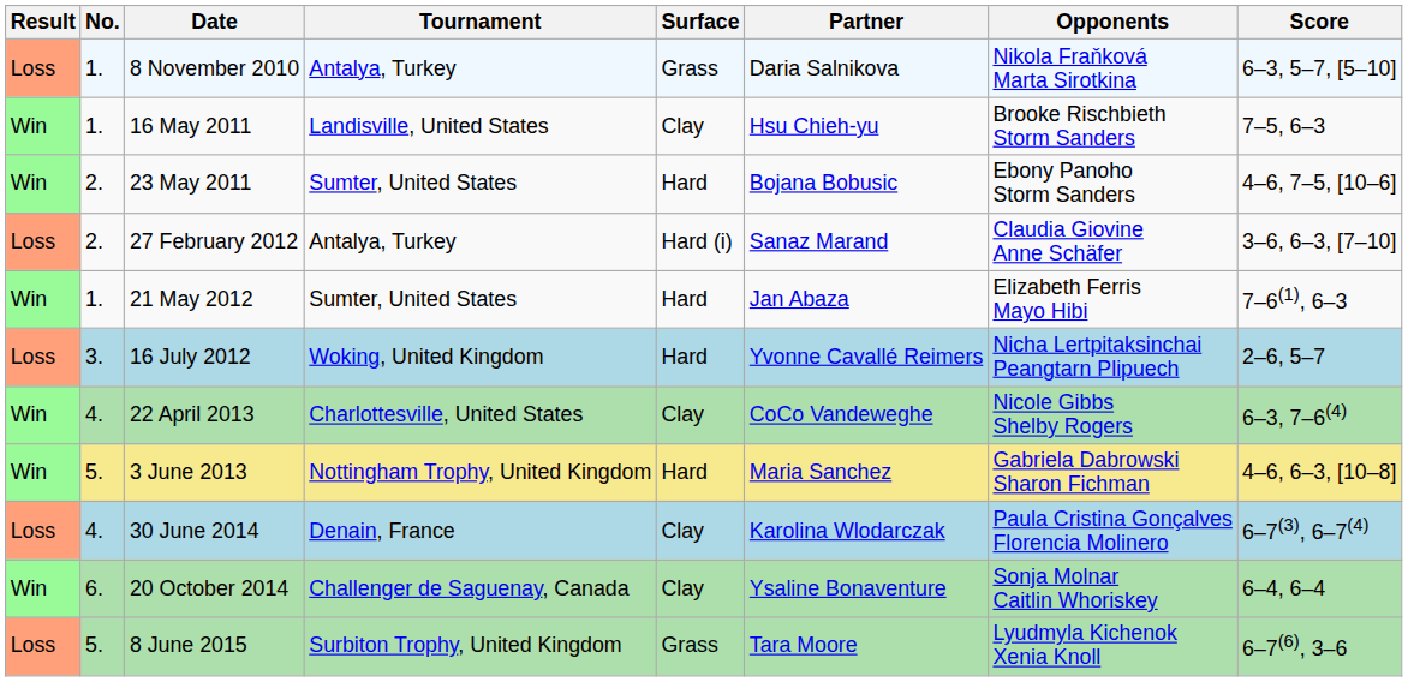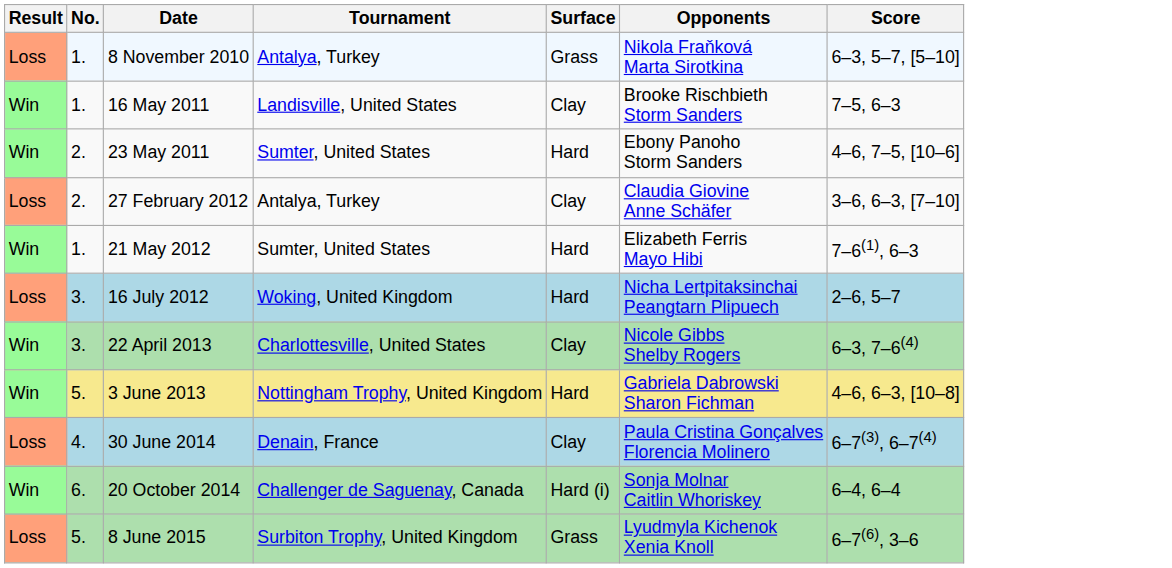- column: Partner | Daria Salnikova | Hsu Chieh-yu | Bojana Bobusic | Sanaz Marand | Jan Abaza | Yvonne Cavallé Reimers | CoCo Vandeweghe | Maria Sanchez | Karolina Wlodarczak | Ysaline Bonaventure | Tara Moore
27 February 2012 | Surface: Hard (i) -> Clay
22 April 2013 | No.: 4. -> 3.
20 October 2014 | Surface: Clay -> Hard (i)
